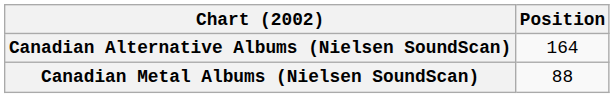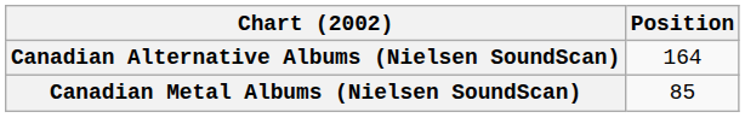Canadian Metal Albums (Nielsen SoundScan) | Position: 88 -> 85
